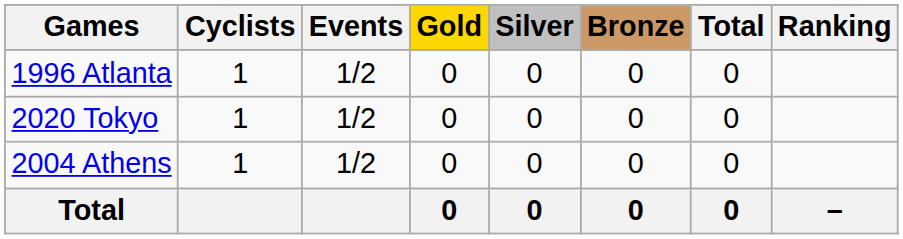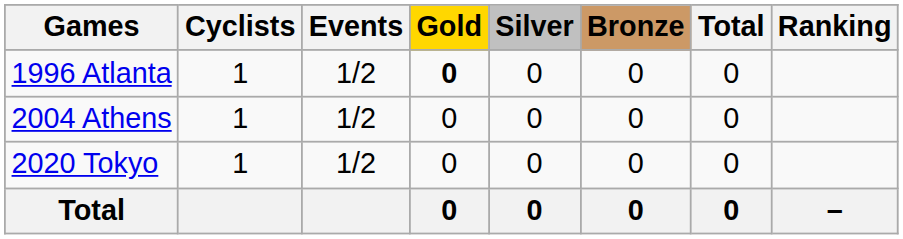1996 Atlanta | Gold: normal -> bold
rows swapped: 2004 Athens <-> 2020 Tokyo
